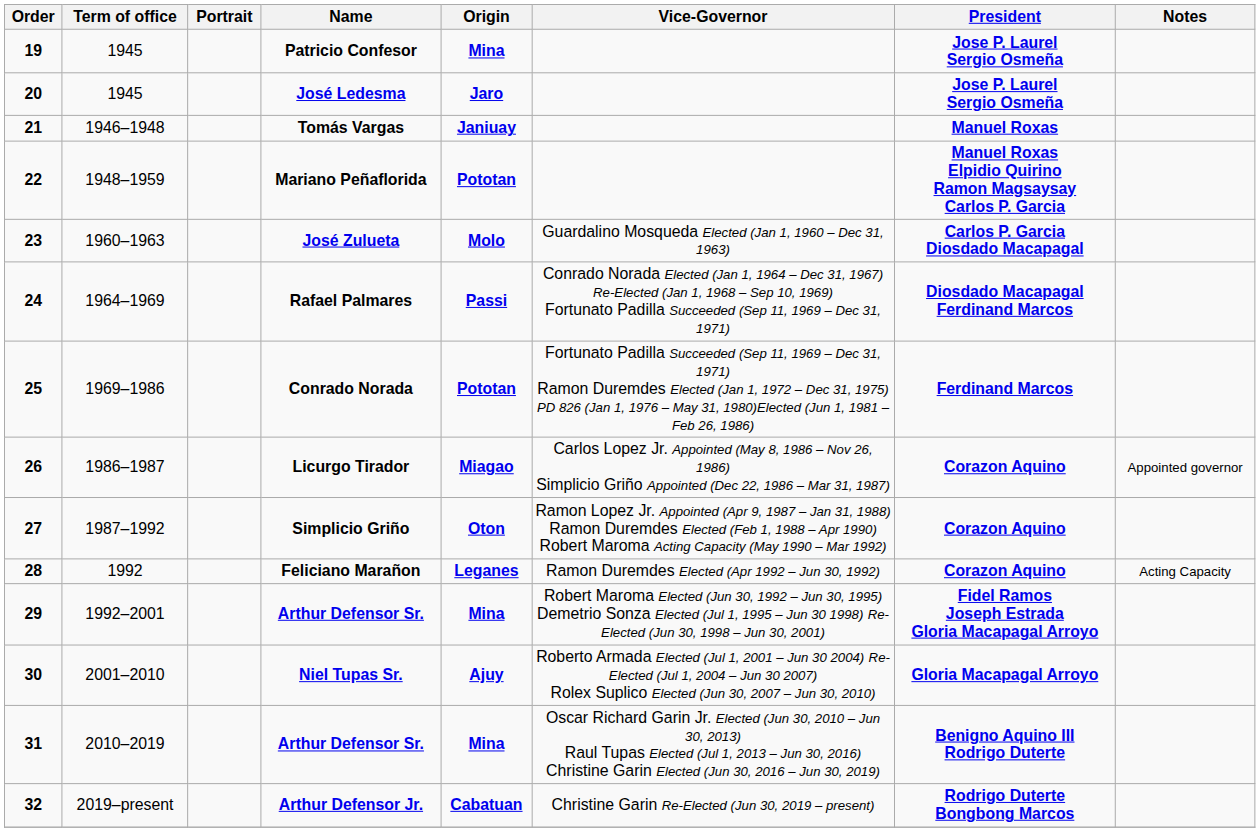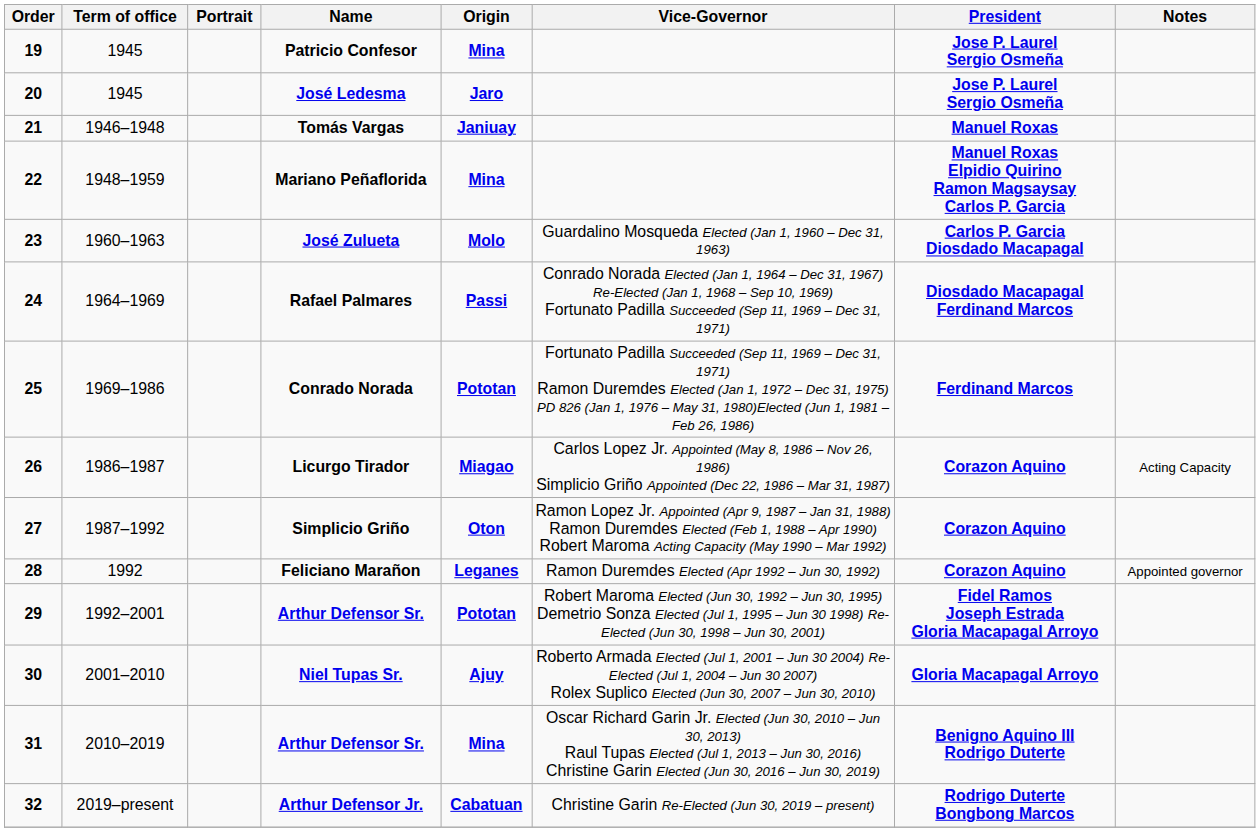Mariano Peñaflorida | Origin: Pototan -> Mina
Licurgo Tirador | Notes: Appointed governor -> Acting Capacity
Feliciano Marañon | Notes: Acting Capacity -> Appointed governor
29 / Arthur Defensor Sr. | Origin: Mina -> Pototan
